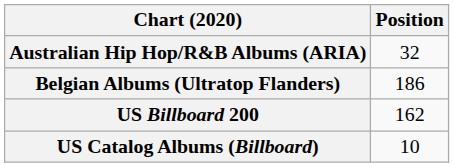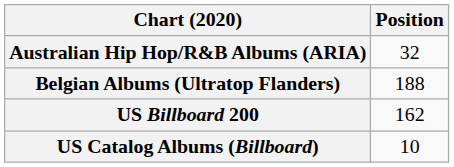Belgian Albums (Ultratop Flanders) | Position: 186 -> 188
